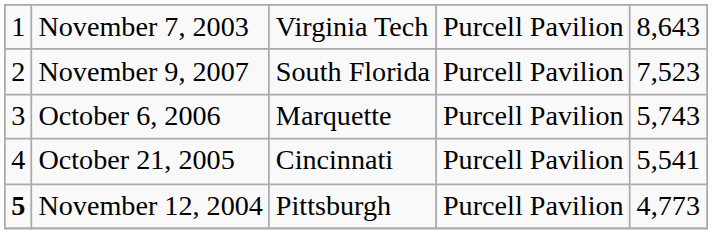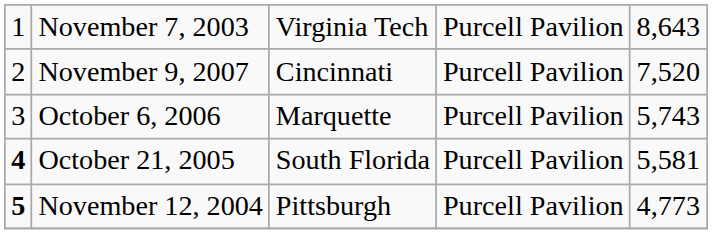November 9, 2007 | column 3: South Florida -> Cincinnati
November 9, 2007 | column 5: 7,523 -> 7,520
October 21, 2005 | column 1: normal -> bold
October 21, 2005 | column 3: Cincinnati -> South Florida
October 21, 2005 | column 5: 5,541 -> 5,581
